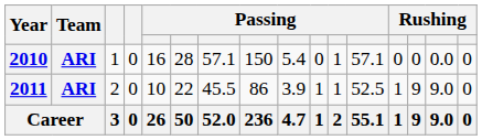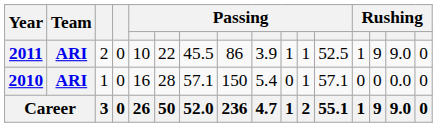rows swapped: 2010 <-> 2011
